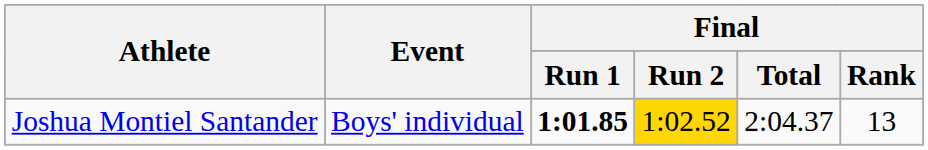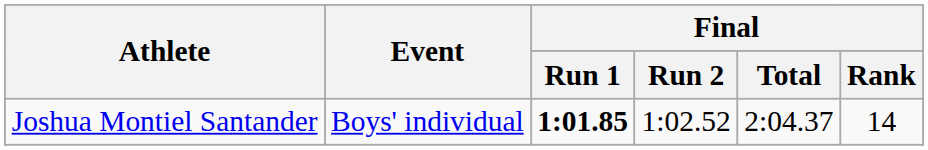Joshua Montiel Santander | Final / Run 2: gold background -> no background
Joshua Montiel Santander | Final / Rank: 13 -> 14
